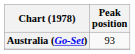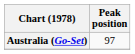Australia (Go-Set) | Peak position: 93 -> 97
